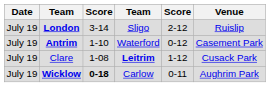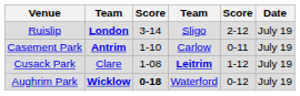columns swapped: Date <-> Venue
Antrim | column 4: Waterford -> Carlow
Antrim | column 5: 0-12 -> 0-11
Wicklow | column 4: Carlow -> Waterford
Wicklow | column 5: 0-11 -> 0-12
